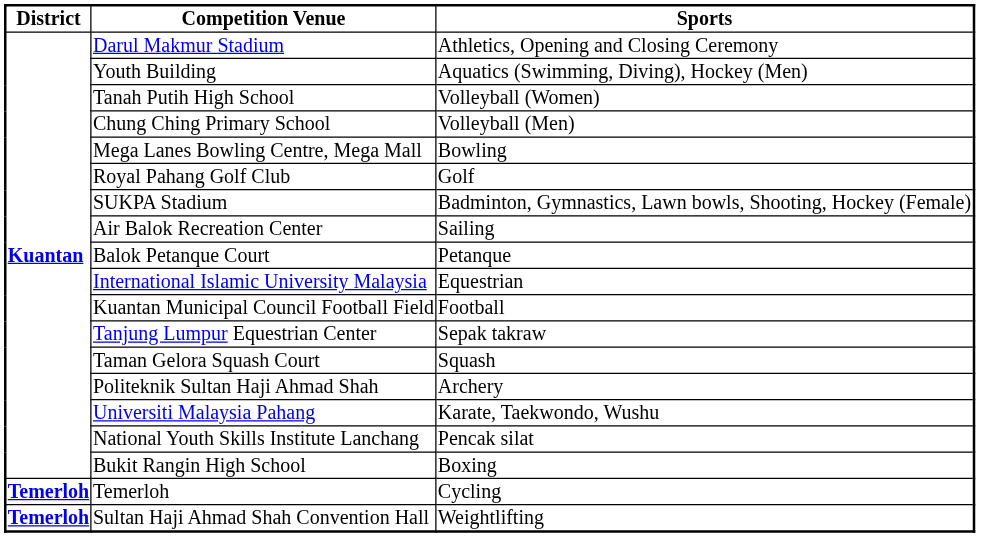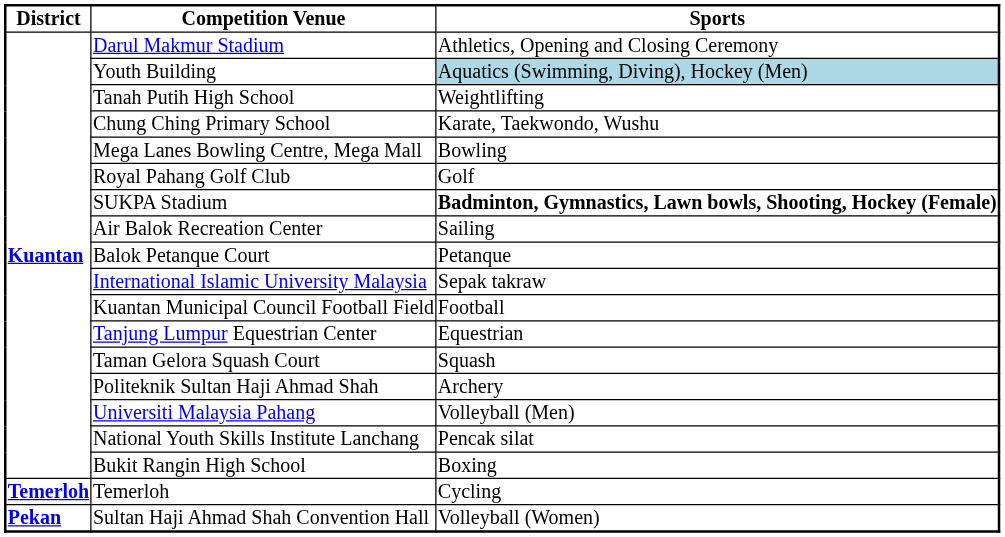Youth Building | column 3: no background -> lightblue background
Tanah Putih High School | column 3: Volleyball (Women) -> Weightlifting
Chung Ching Primary School | column 3: Volleyball (Men) -> Karate, Taekwondo, Wushu
SUKPA Stadium | column 3: normal -> bold
International Islamic University Malaysia | column 3: Equestrian -> Sepak takraw
Tanjung Lumpur Equestrian Center | column 3: Sepak takraw -> Equestrian
Universiti Malaysia Pahang | column 3: Karate, Taekwondo, Wushu -> Volleyball (Men)
Sultan Haji Ahmad Shah Convention Hall | column 1: Temerloh -> Pekan
Sultan Haji Ahmad Shah Convention Hall | column 3: Weightlifting -> Volleyball (Women)
